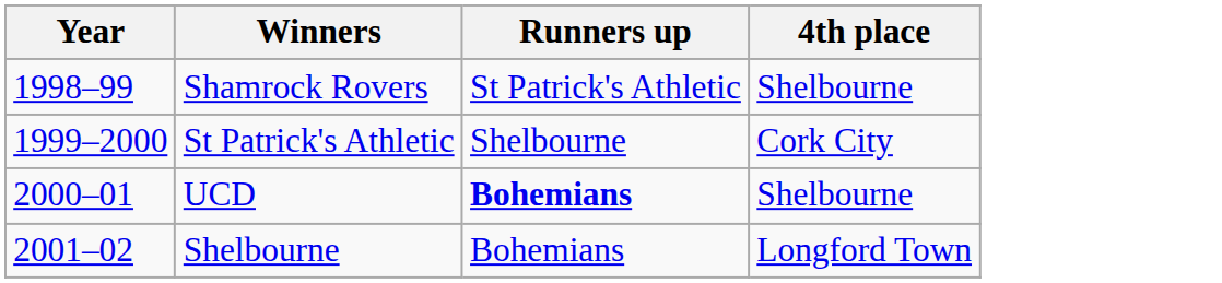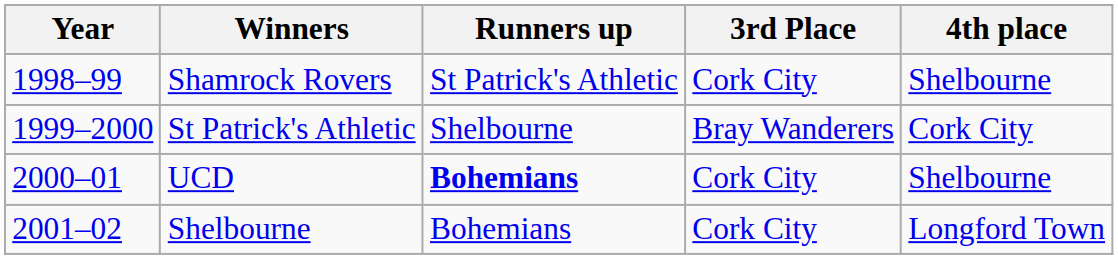+ column: 3rd Place | Cork City | Bray Wanderers | Cork City | Cork City
